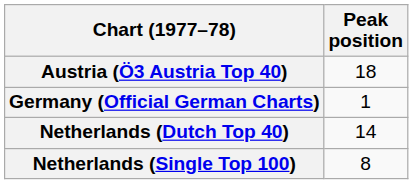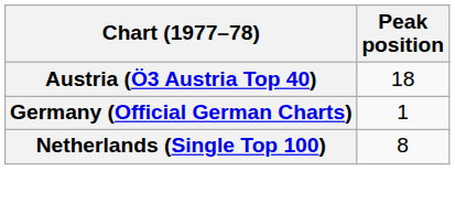- row: Netherlands (Dutch Top 40) | 14
